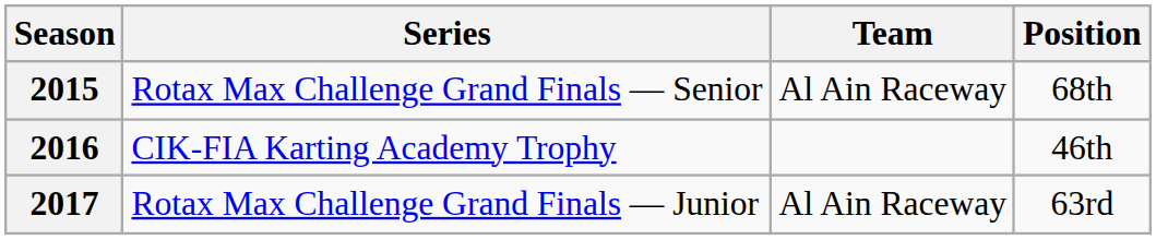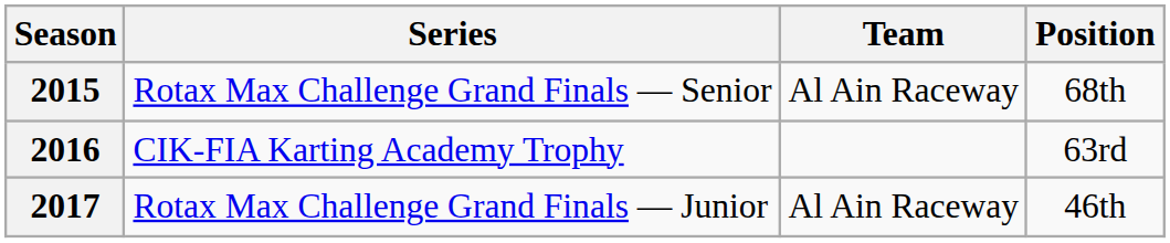2016 | Position: 46th -> 63rd
2017 | Position: 63rd -> 46th
